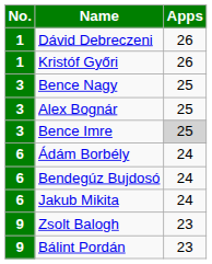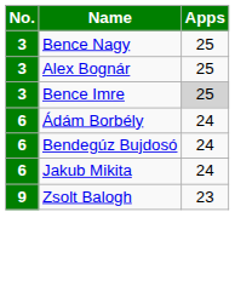- row: 1 | Dávid Debreczeni | 26
- row: 1 | Kristóf Győri | 26
- row: 9 | Bálint Pordán | 23
